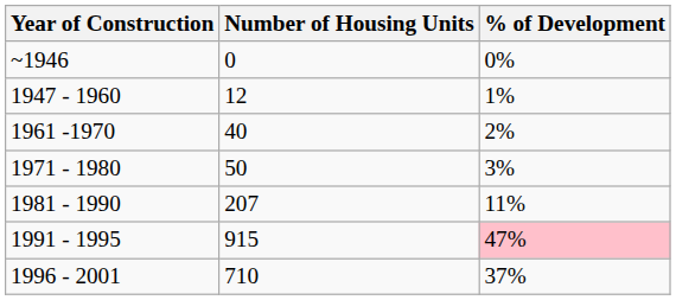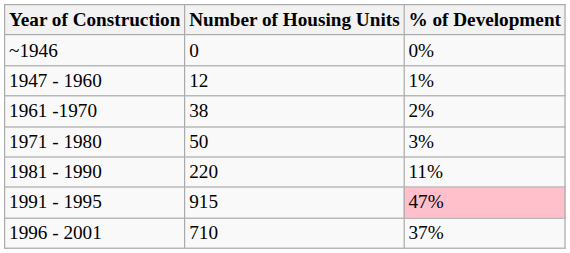1961 -1970 | Number of Housing Units: 40 -> 38
1981 - 1990 | Number of Housing Units: 207 -> 220
